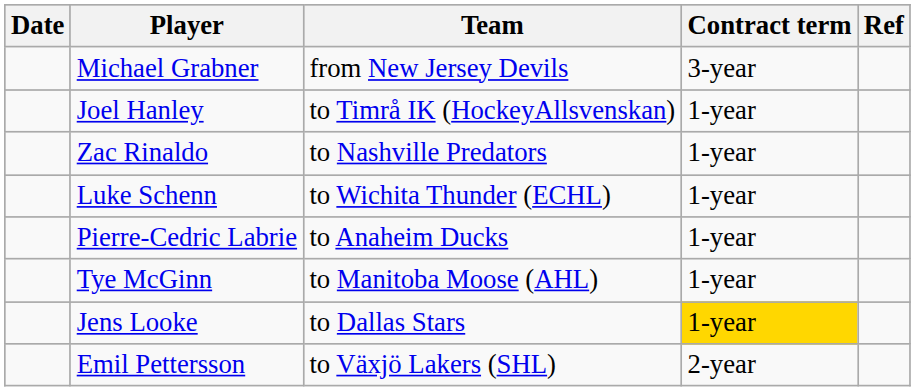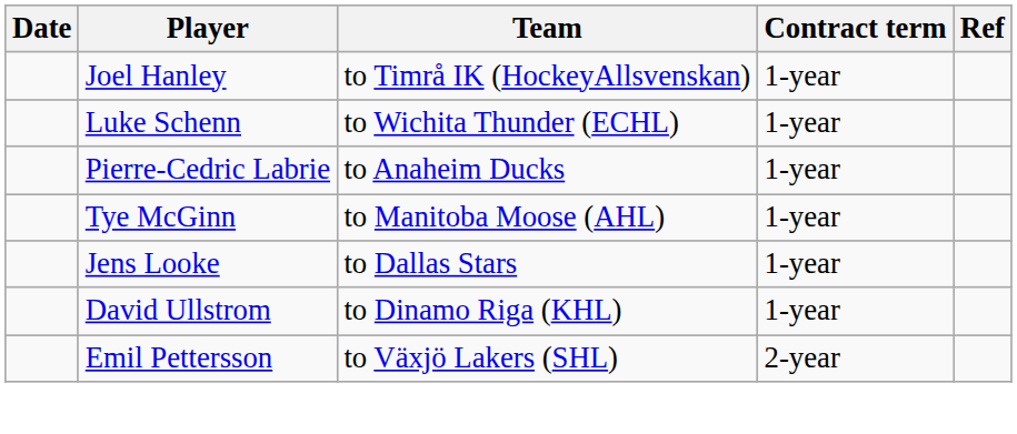- row: Michael Grabner | from New Jersey Devils | 3-year
- row: Zac Rinaldo | to Nashville Predators | 1-year
Jens Looke | Contract term: gold background -> no background
+ row: David Ullstrom | to Dinamo Riga (KHL) | 1-year
